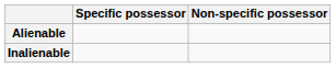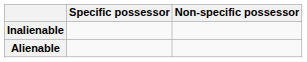rows swapped: Inalienable <-> Alienable
